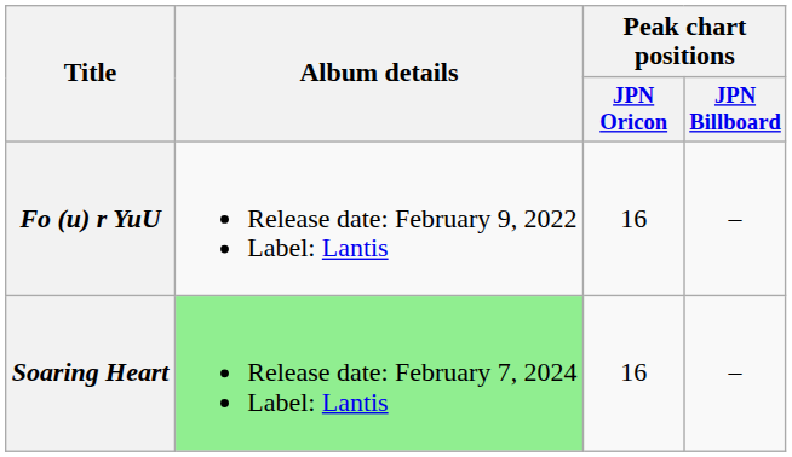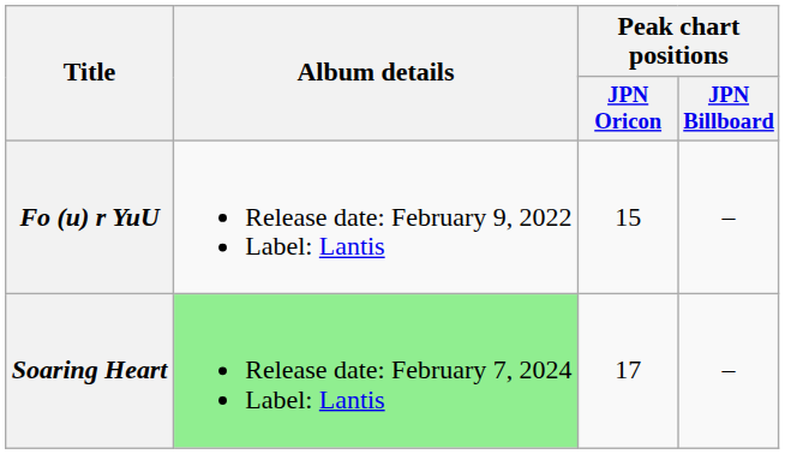Fo (u) r YuU | Peak chart positions / JPN Oricon: 16 -> 15
Soaring Heart | Peak chart positions / JPN Oricon: 16 -> 17
